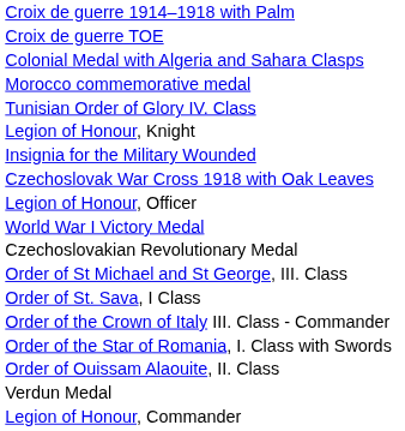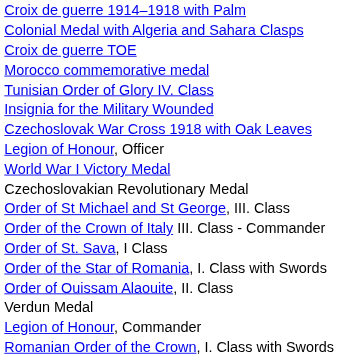rows swapped: Croix de guerre TOE <-> Colonial Medal with Algeria and Sahara Clasps
- row: Legion of Honour, Knight
rows swapped: Order of the Crown of Italy III. Class - Commander <-> Order of St. Sava, I Class
+ row: Romanian Order of the Crown, I. Class with Swords
